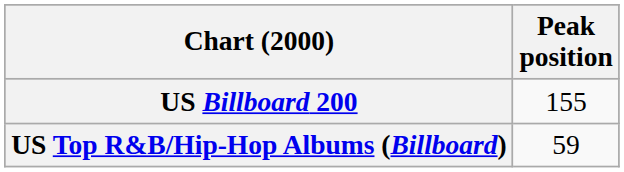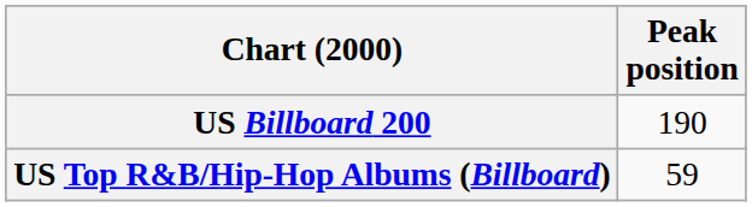US Billboard 200 | Peak position: 155 -> 190
